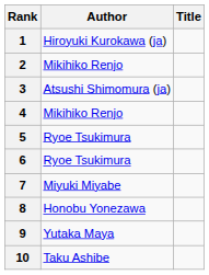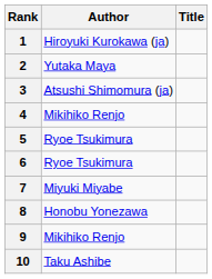2 | Author: Mikihiko Renjo -> Yutaka Maya
9 | Author: Yutaka Maya -> Mikihiko Renjo
